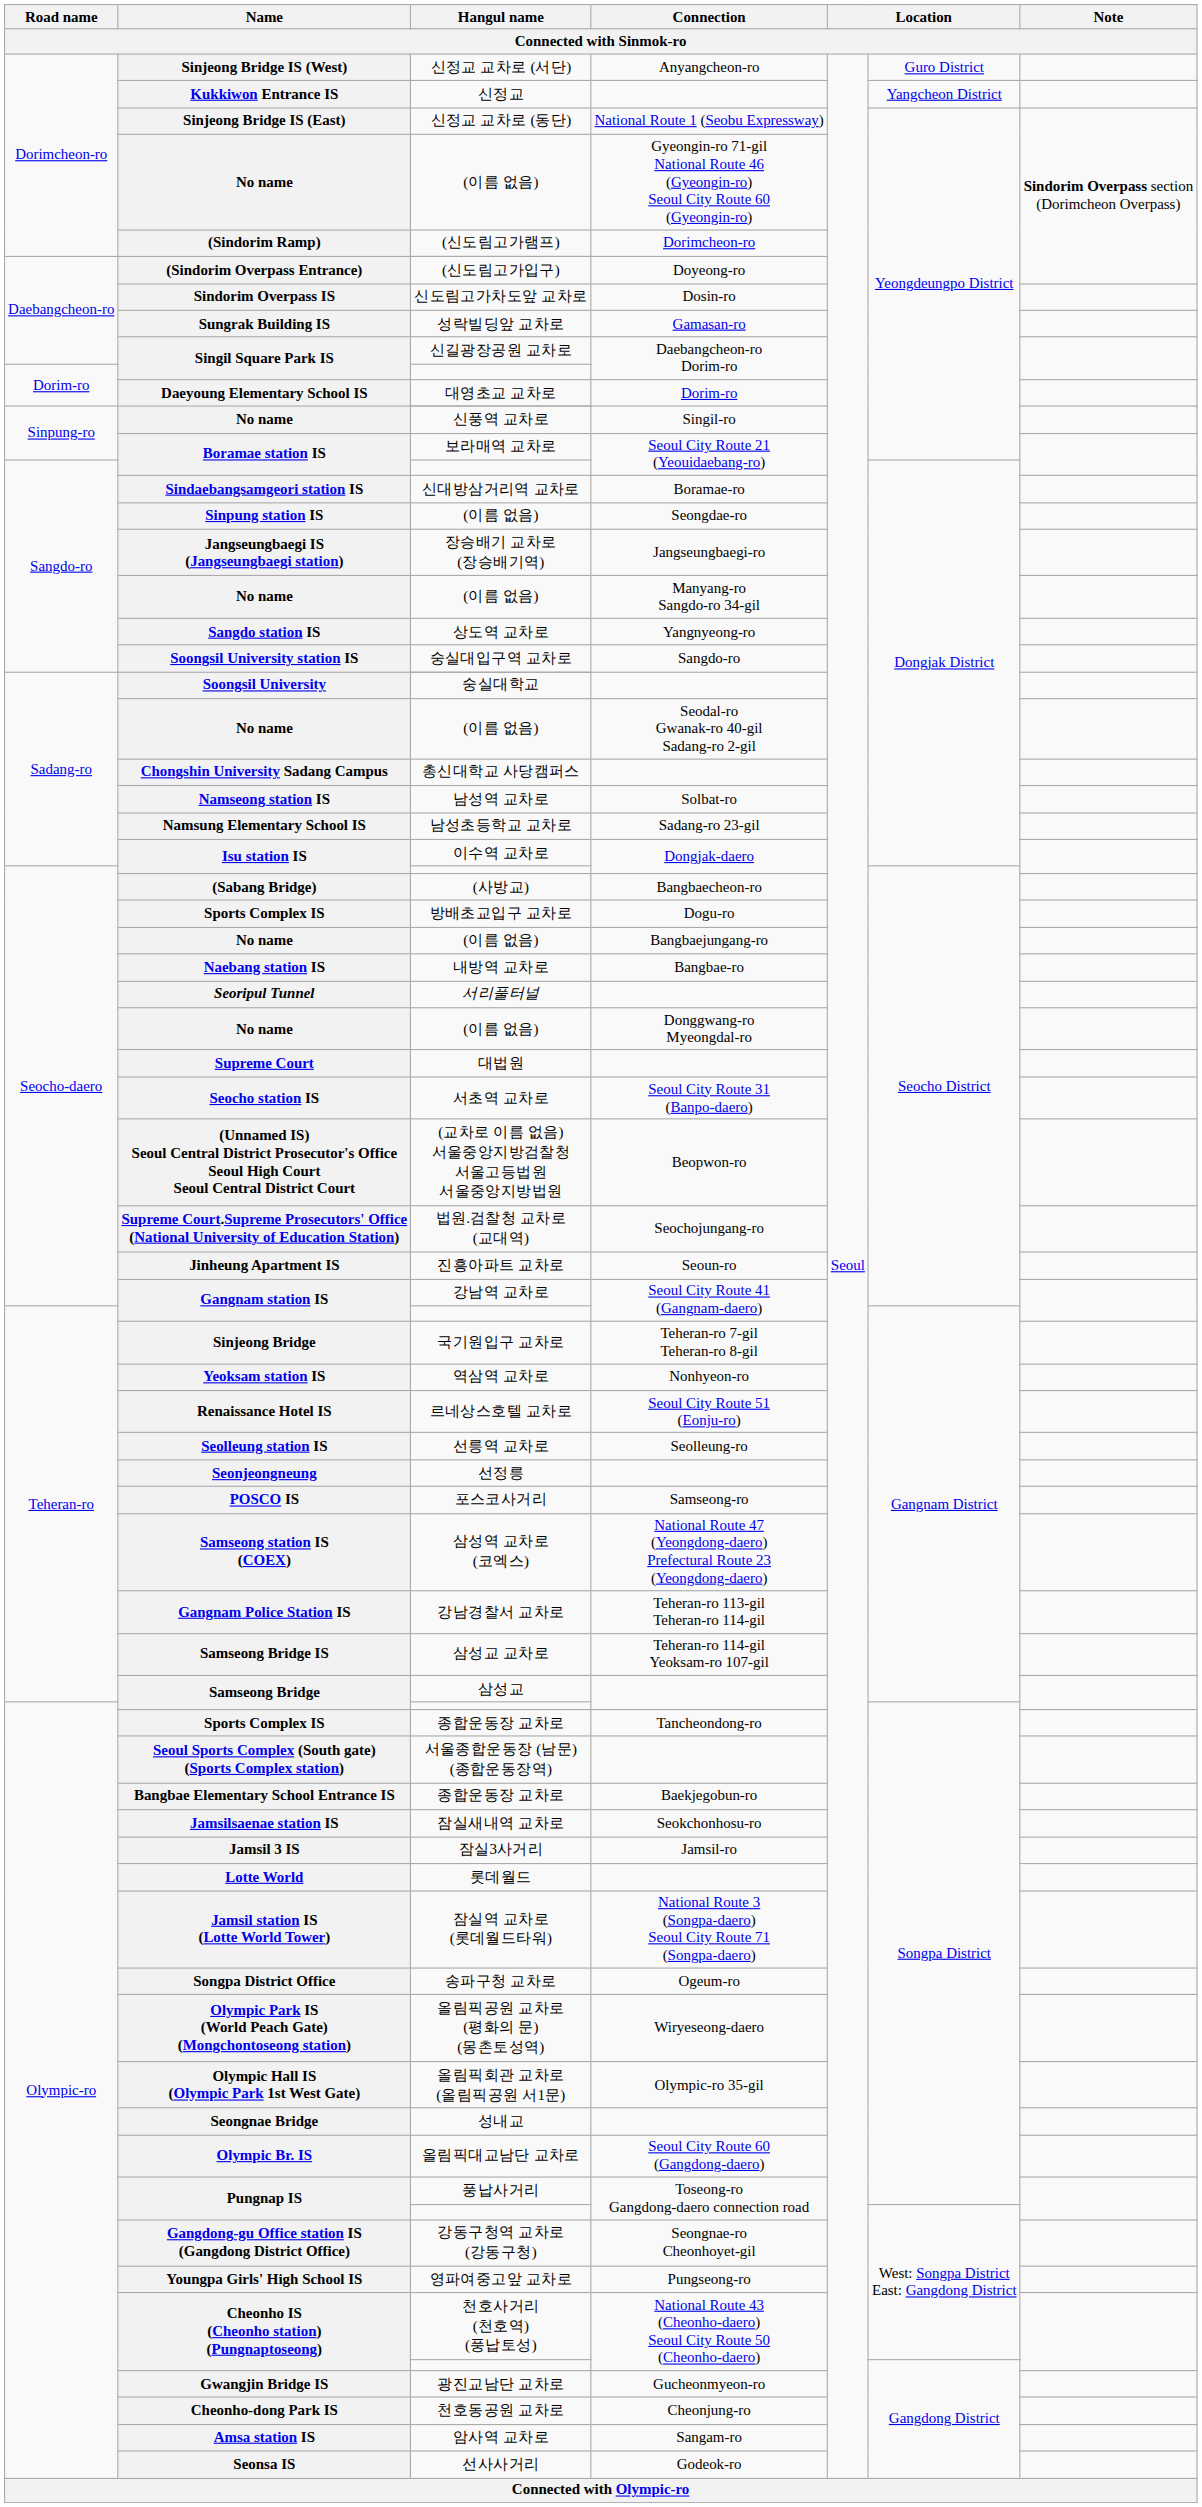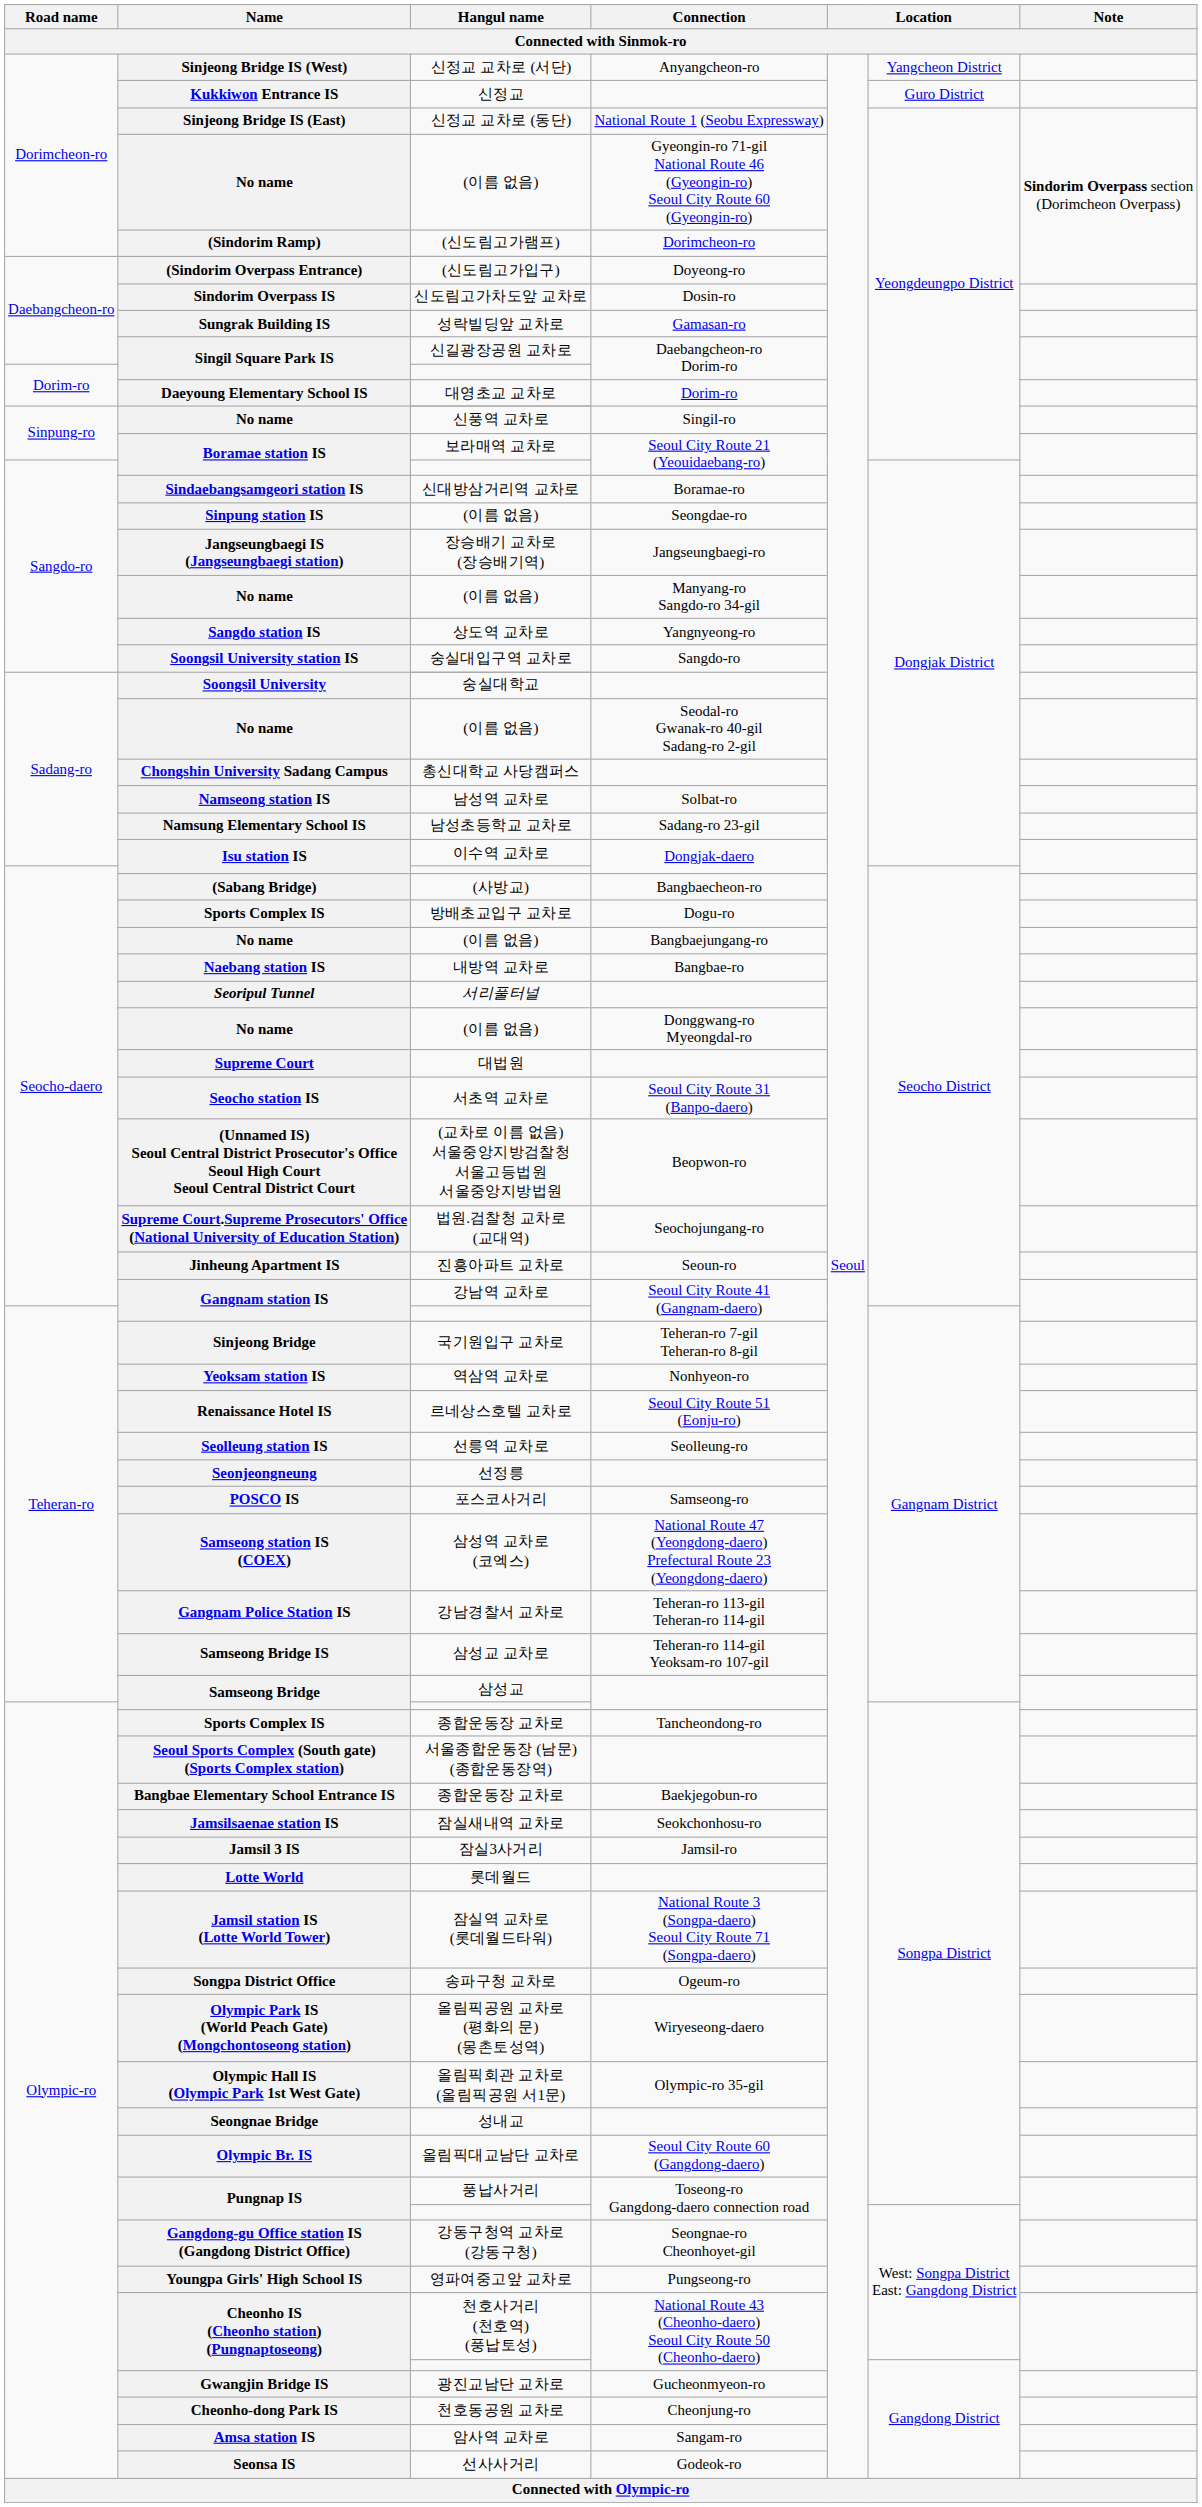신정교 교차로 (서단) | column 6: Guro District -> Yangcheon District
신정교 | column 6: Yangcheon District -> Guro District
